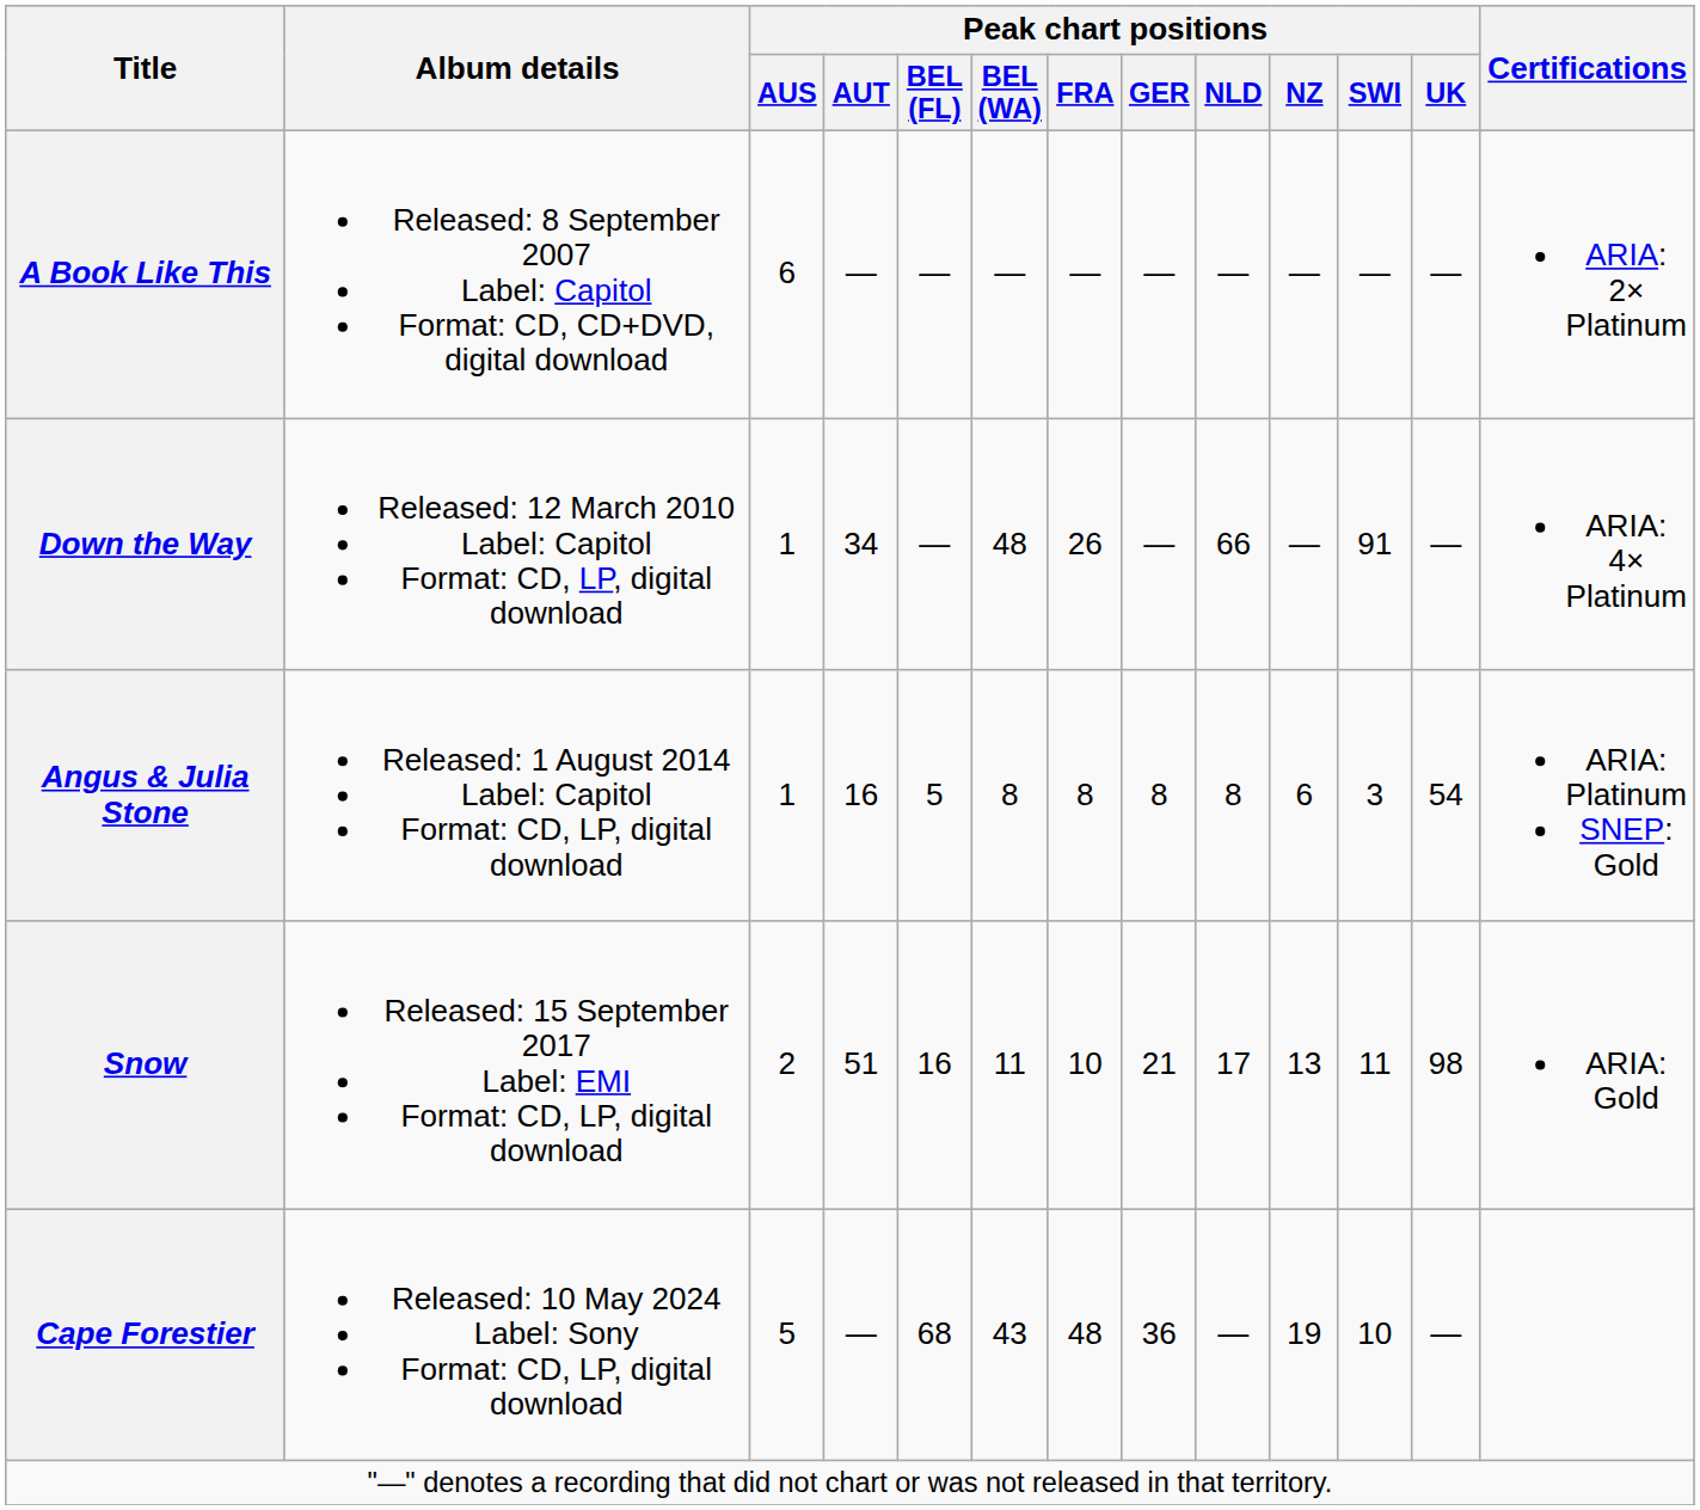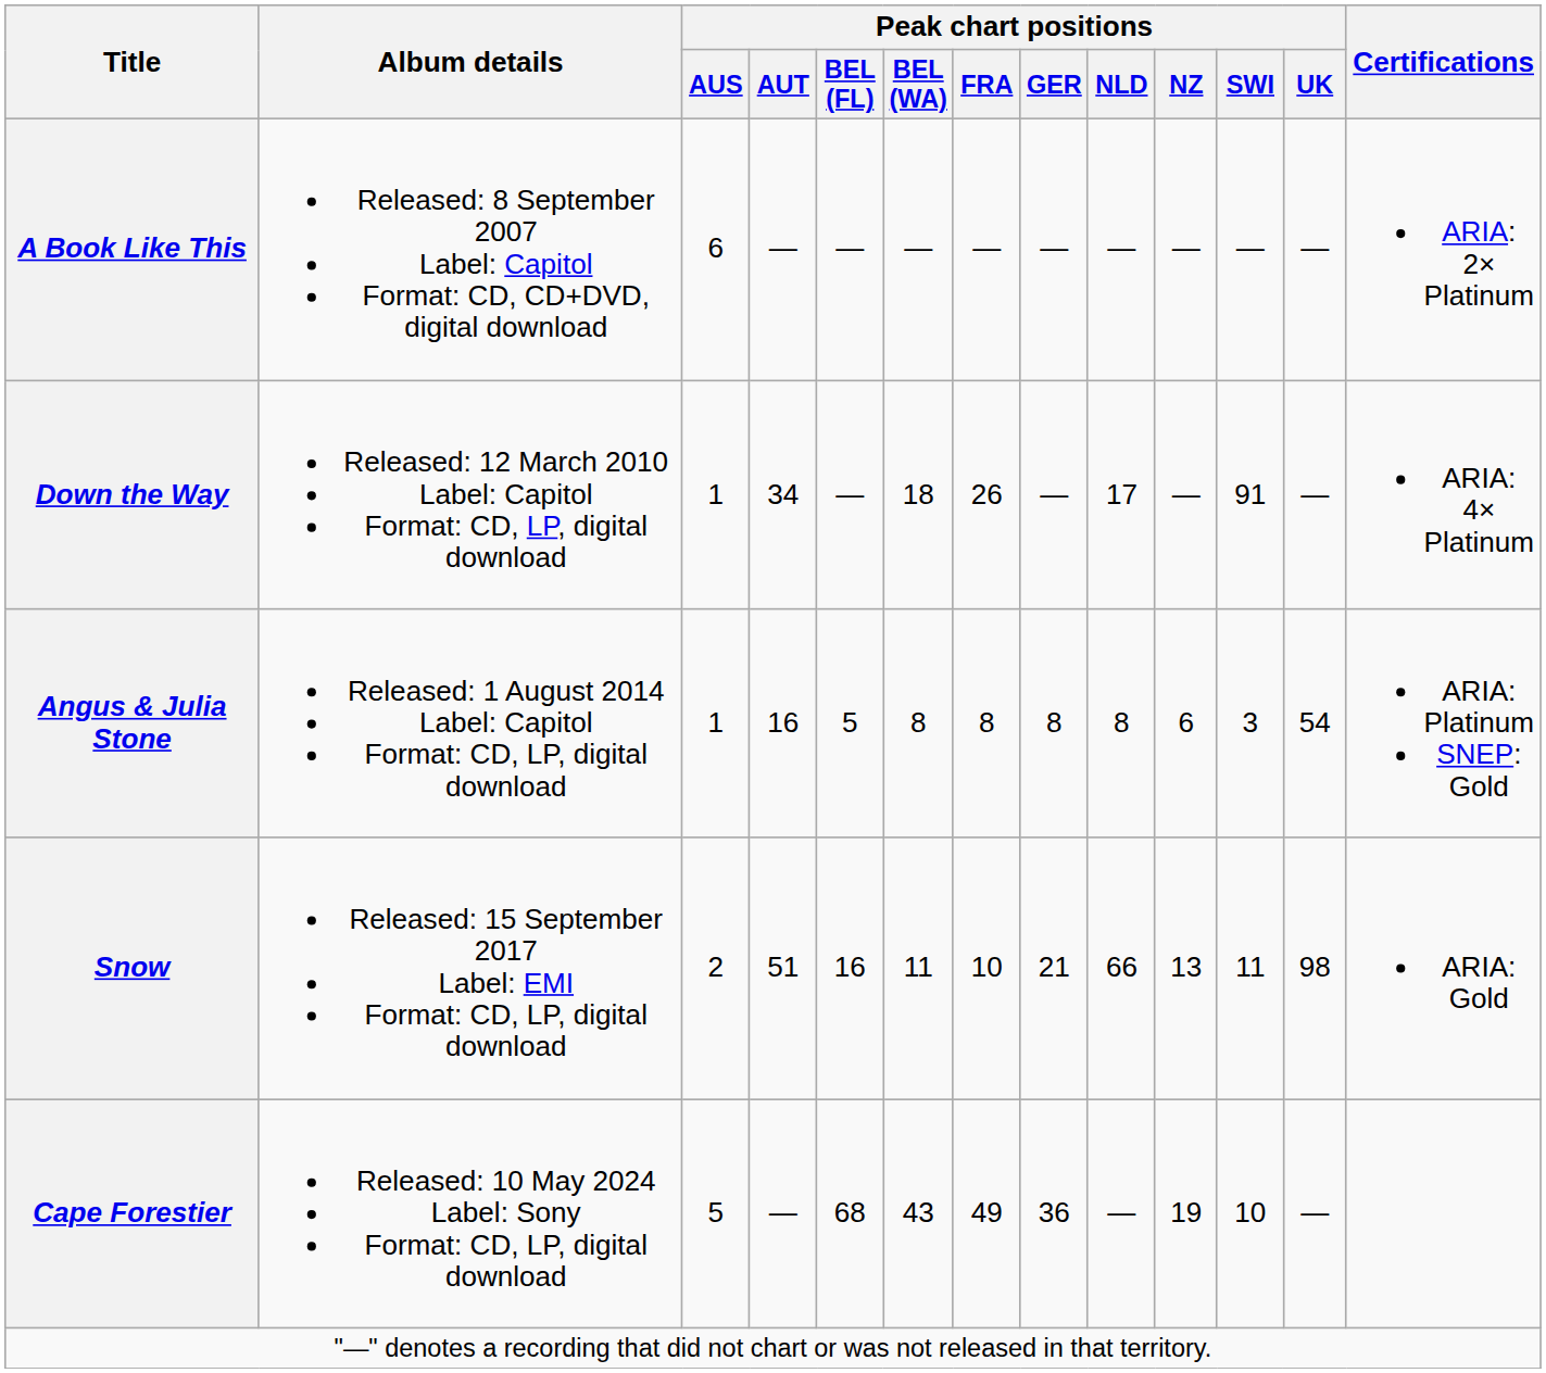Down the Way | Peak chart positions / BEL (WA): 48 -> 18
Down the Way | Peak chart positions / NLD: 66 -> 17
Snow | Peak chart positions / NLD: 17 -> 66
Cape Forestier | Peak chart positions / FRA: 48 -> 49
